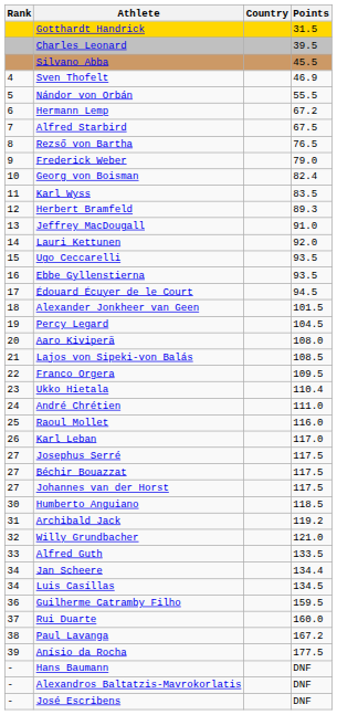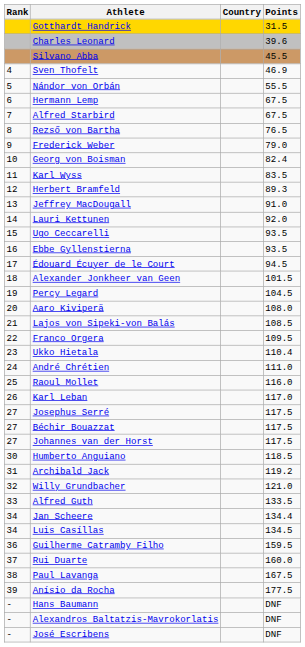Charles Leonard | Points: 39.5 -> 39.6
Hermann Lemp | Points: 67.2 -> 67.5
Paul Lavanga | Points: 167.2 -> 167.5
